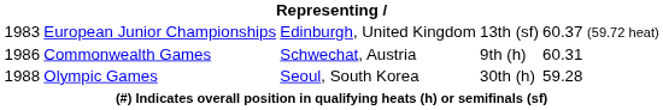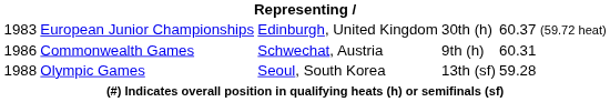European Junior Championships | column 4: 13th (sf) -> 30th (h)
Olympic Games | column 4: 30th (h) -> 13th (sf)
